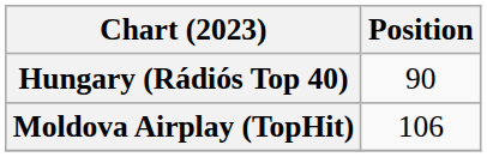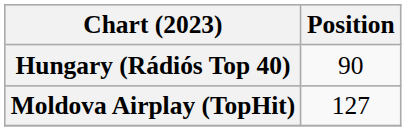Moldova Airplay (TopHit) | Position: 106 -> 127
